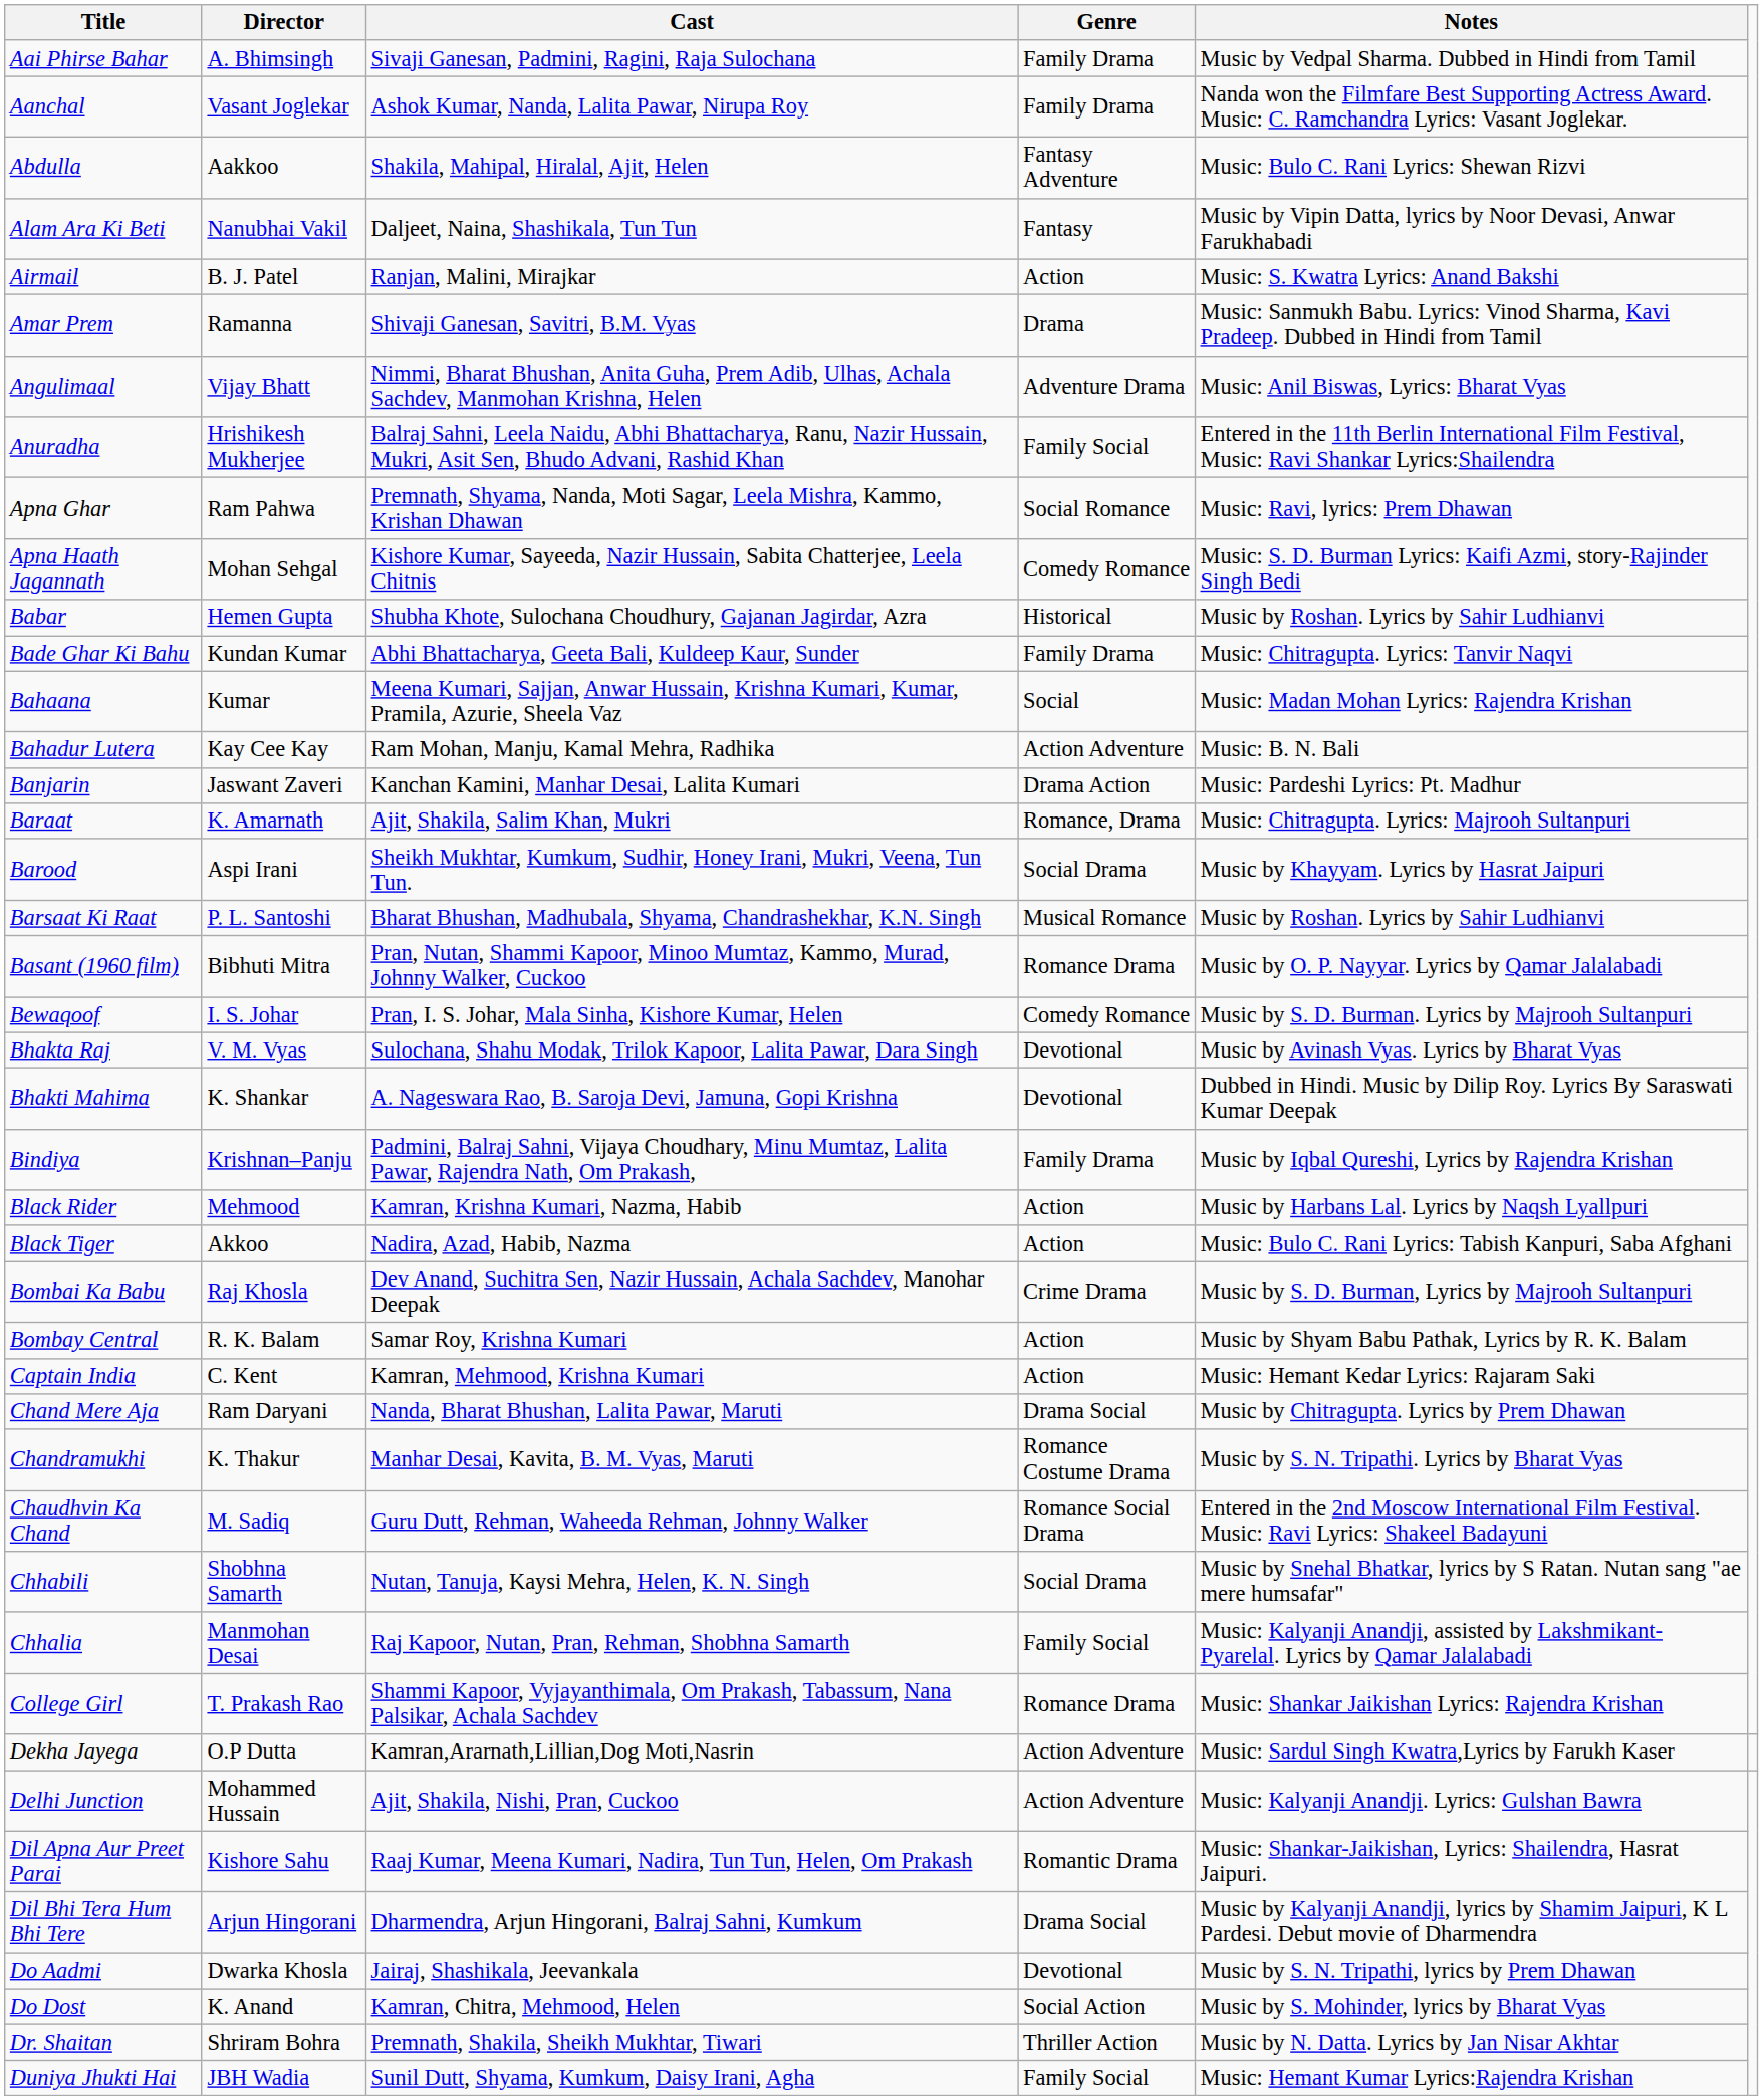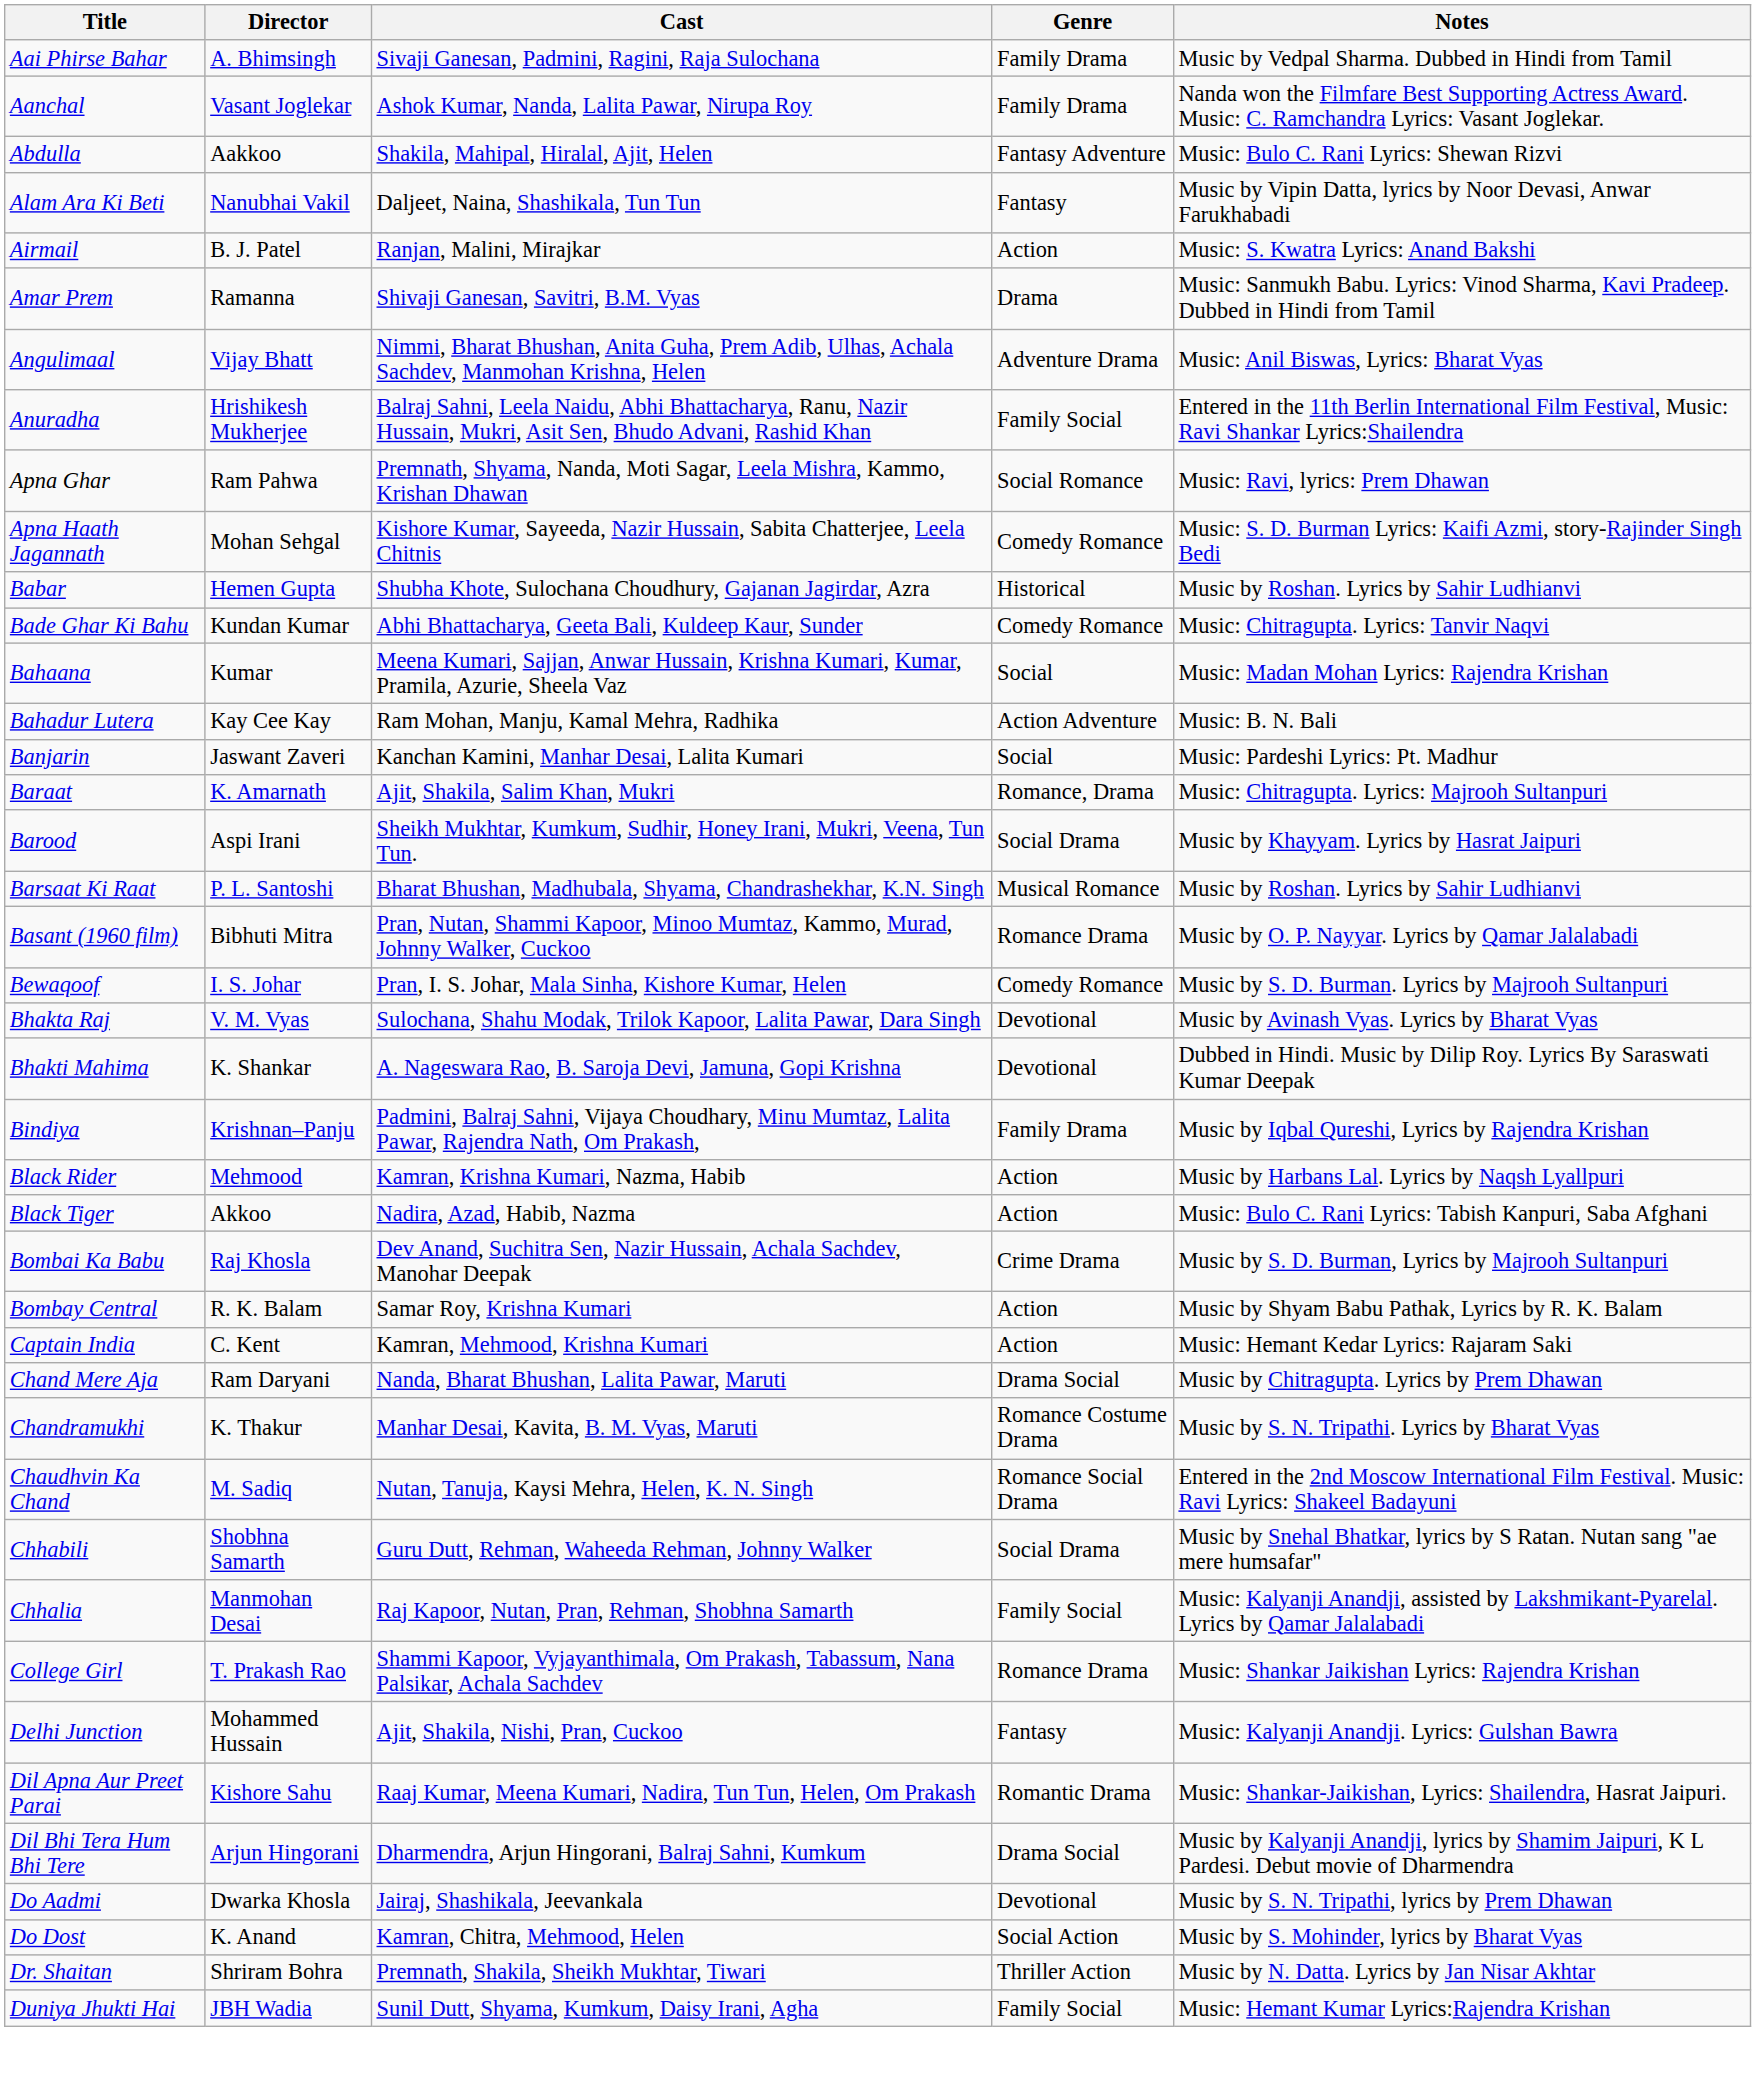Bade Ghar Ki Bahu | Genre: Family Drama -> Comedy Romance
Banjarin | Genre: Drama Action -> Social
Chaudhvin Ka Chand | Cast: Guru Dutt, Rehman, Waheeda Rehman, Johnny Walker -> Nutan, Tanuja, Kaysi Mehra, Helen, K. N. Singh
Chhabili | Cast: Nutan, Tanuja, Kaysi Mehra, Helen, K. N. Singh -> Guru Dutt, Rehman, Waheeda Rehman, Johnny Walker
- row: Dekha Jayega | O.P Dutta | Kamran,Ararnath,Lillian,Dog Moti,Nasrin | Action Adventure | Music: Sardul Singh Kwatra,Lyrics by Farukh Kaser
Delhi Junction | Genre: Action Adventure -> Fantasy
